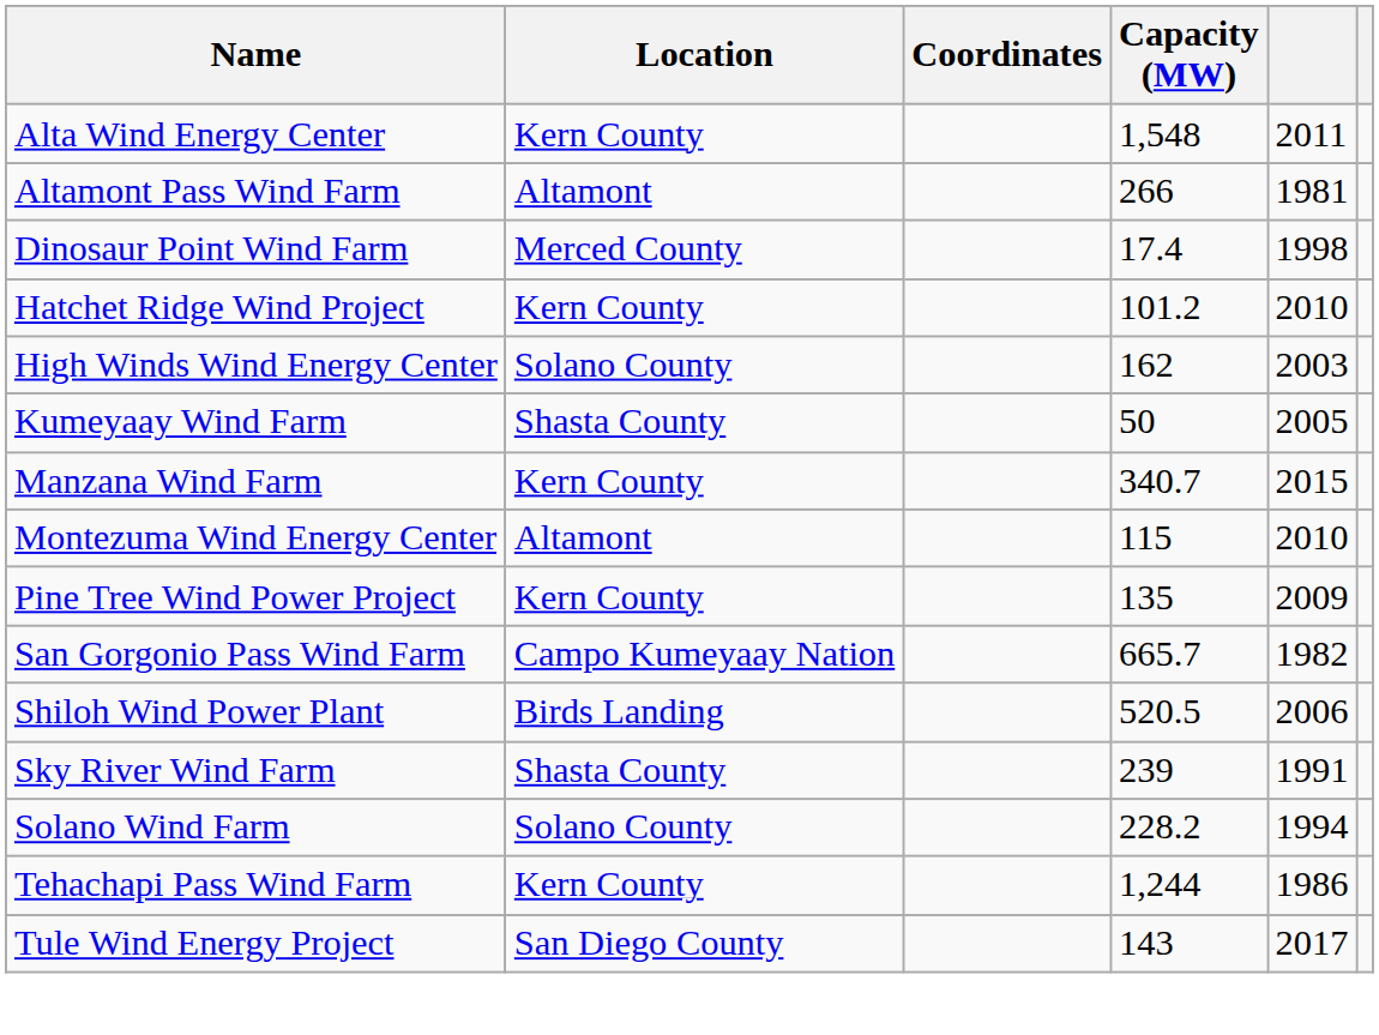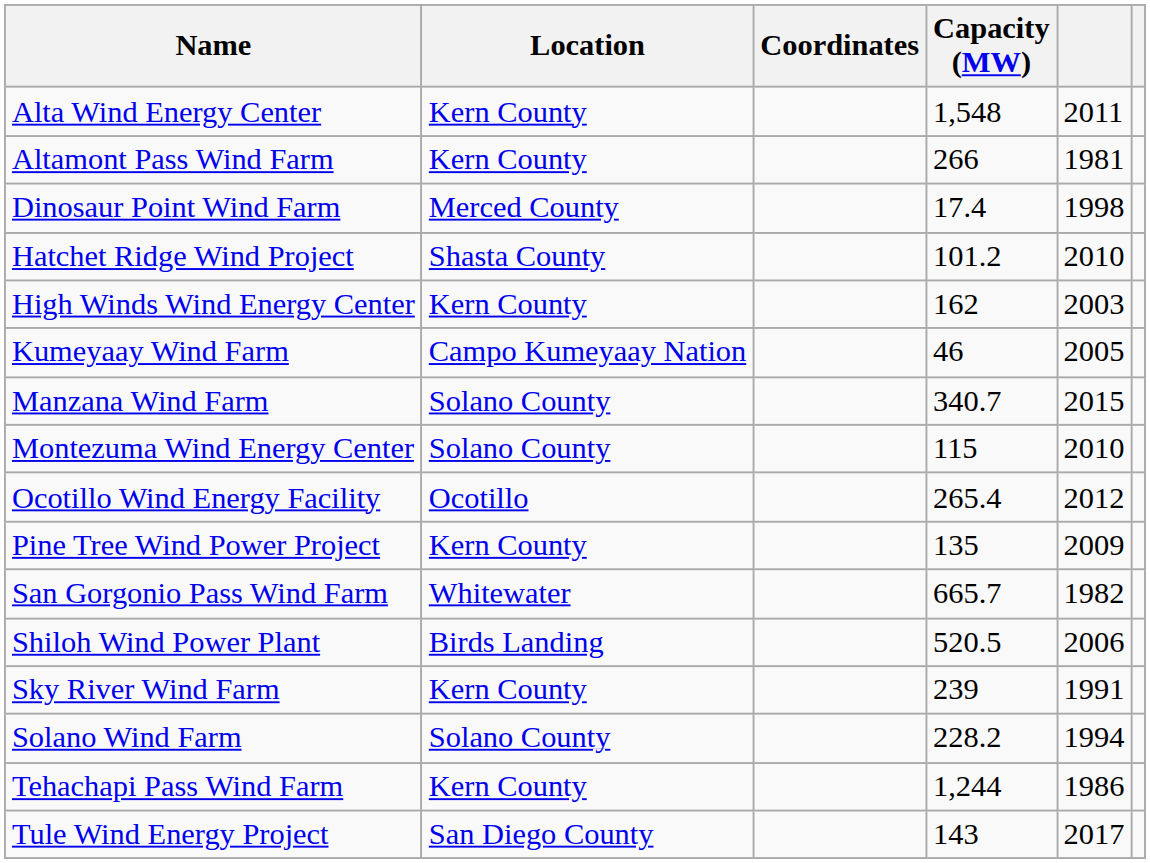Altamont Pass Wind Farm | Location: Altamont -> Kern County
Hatchet Ridge Wind Project | Location: Kern County -> Shasta County
High Winds Wind Energy Center | Location: Solano County -> Kern County
Kumeyaay Wind Farm | Location: Shasta County -> Campo Kumeyaay Nation
Kumeyaay Wind Farm | Capacity (MW): 50 -> 46
Manzana Wind Farm | Location: Kern County -> Solano County
Montezuma Wind Energy Center | Location: Altamont -> Solano County
+ row: Ocotillo Wind Energy Facility | Ocotillo | 265.4 | 2012
San Gorgonio Pass Wind Farm | Location: Campo Kumeyaay Nation -> Whitewater
Sky River Wind Farm | Location: Shasta County -> Kern County
